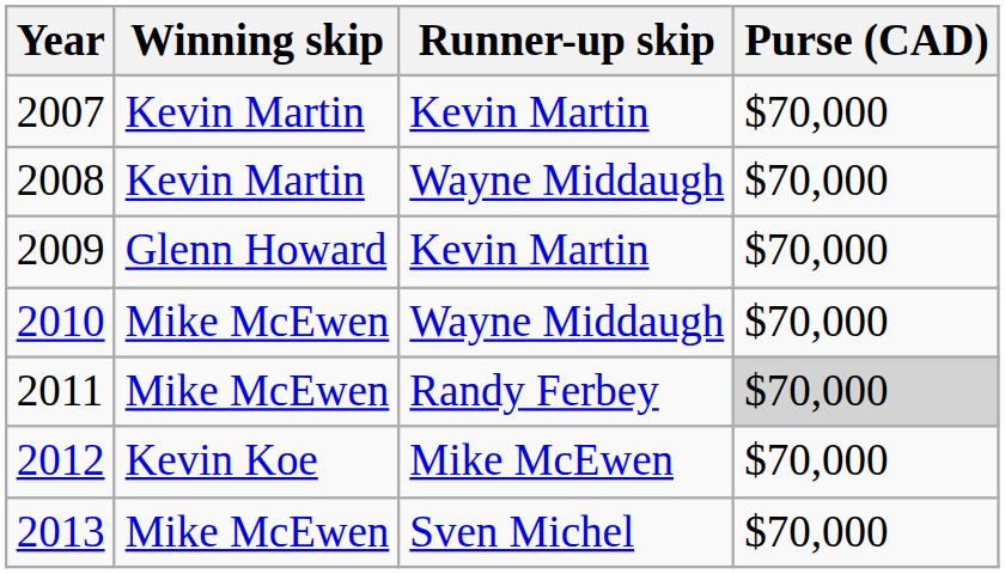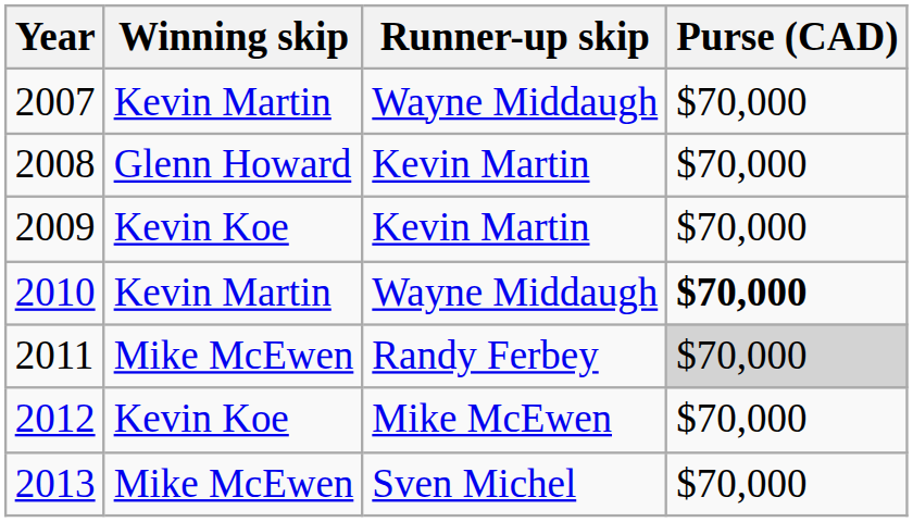2007 | Runner-up skip: Kevin Martin -> Wayne Middaugh
2008 | Winning skip: Kevin Martin -> Glenn Howard
2008 | Runner-up skip: Wayne Middaugh -> Kevin Martin
2009 | Winning skip: Glenn Howard -> Kevin Koe
2010 | Winning skip: Mike McEwen -> Kevin Martin
2010 | Purse (CAD): normal -> bold
